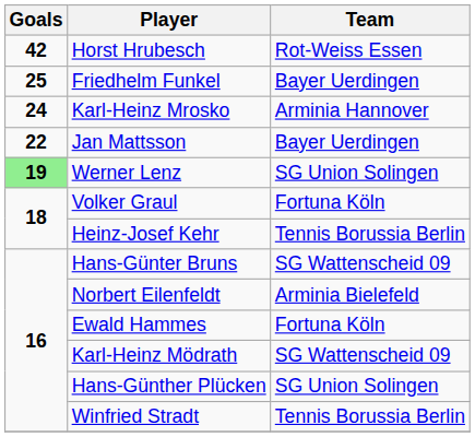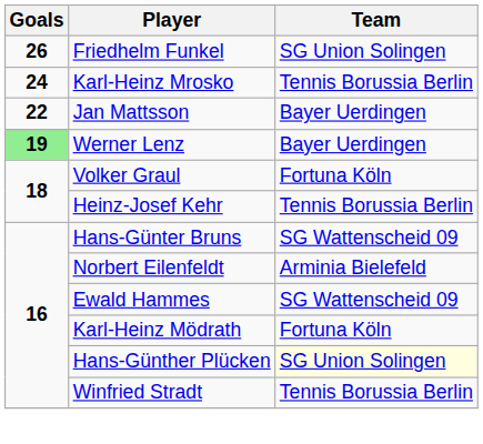- row: 42 | Horst Hrubesch | Rot-Weiss Essen
Friedhelm Funkel | Goals: 25 -> 26
Friedhelm Funkel | Team: Bayer Uerdingen -> SG Union Solingen
Karl-Heinz Mrosko | Team: Arminia Hannover -> Tennis Borussia Berlin
Werner Lenz | Team: SG Union Solingen -> Bayer Uerdingen
Ewald Hammes | Team: Fortuna Köln -> SG Wattenscheid 09
Karl-Heinz Mödrath | Team: SG Wattenscheid 09 -> Fortuna Köln
Hans-Günther Plücken | Team: no background -> lightyellow background
